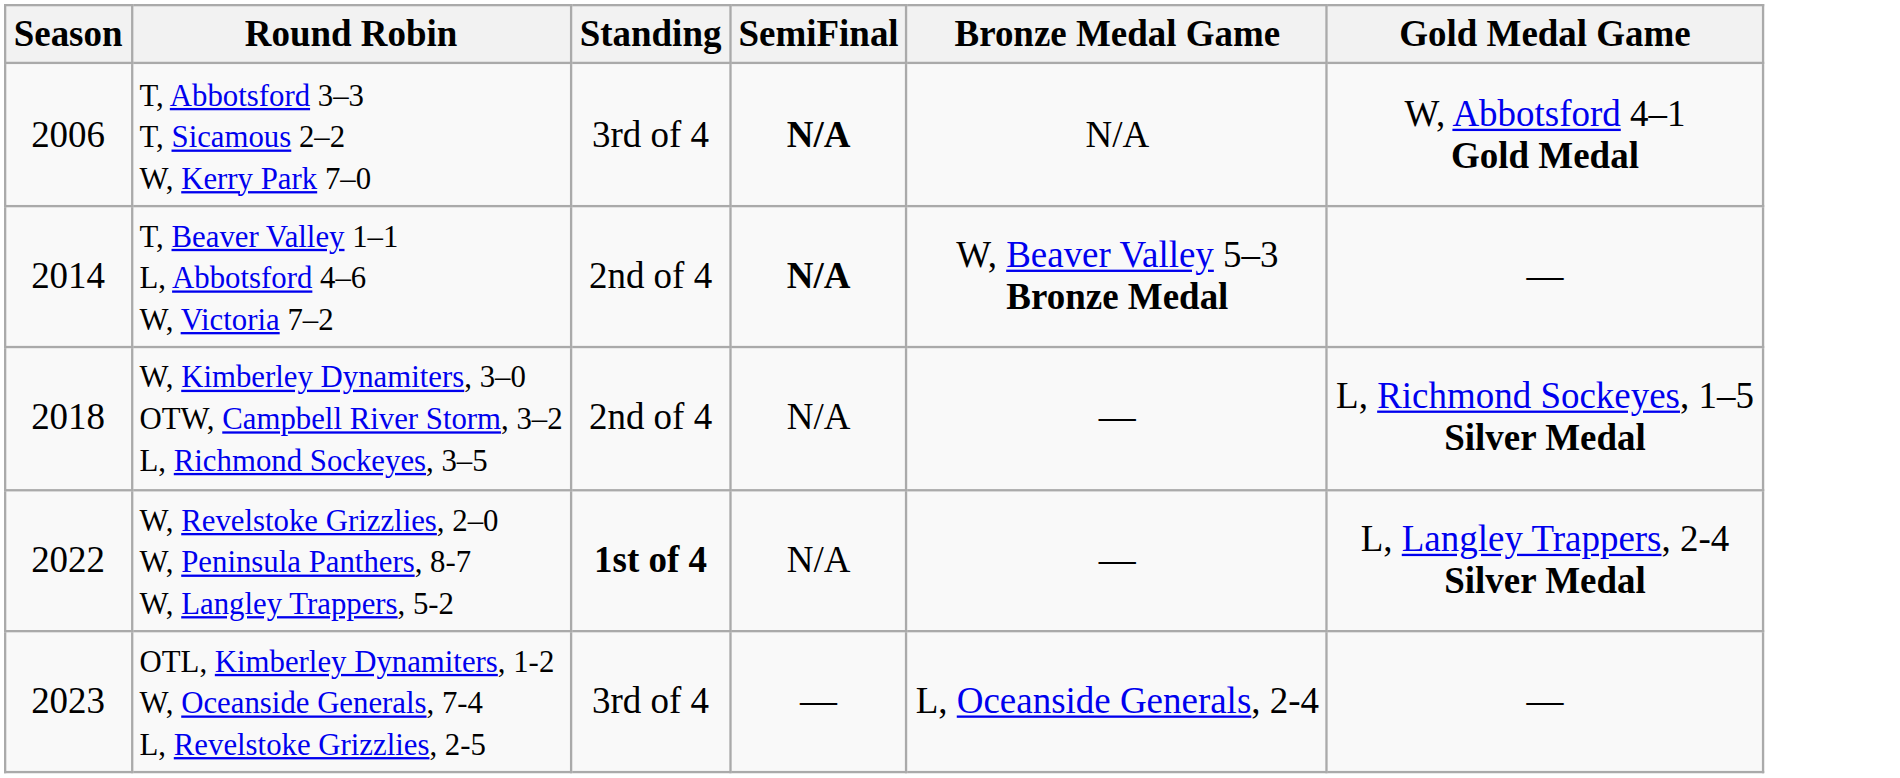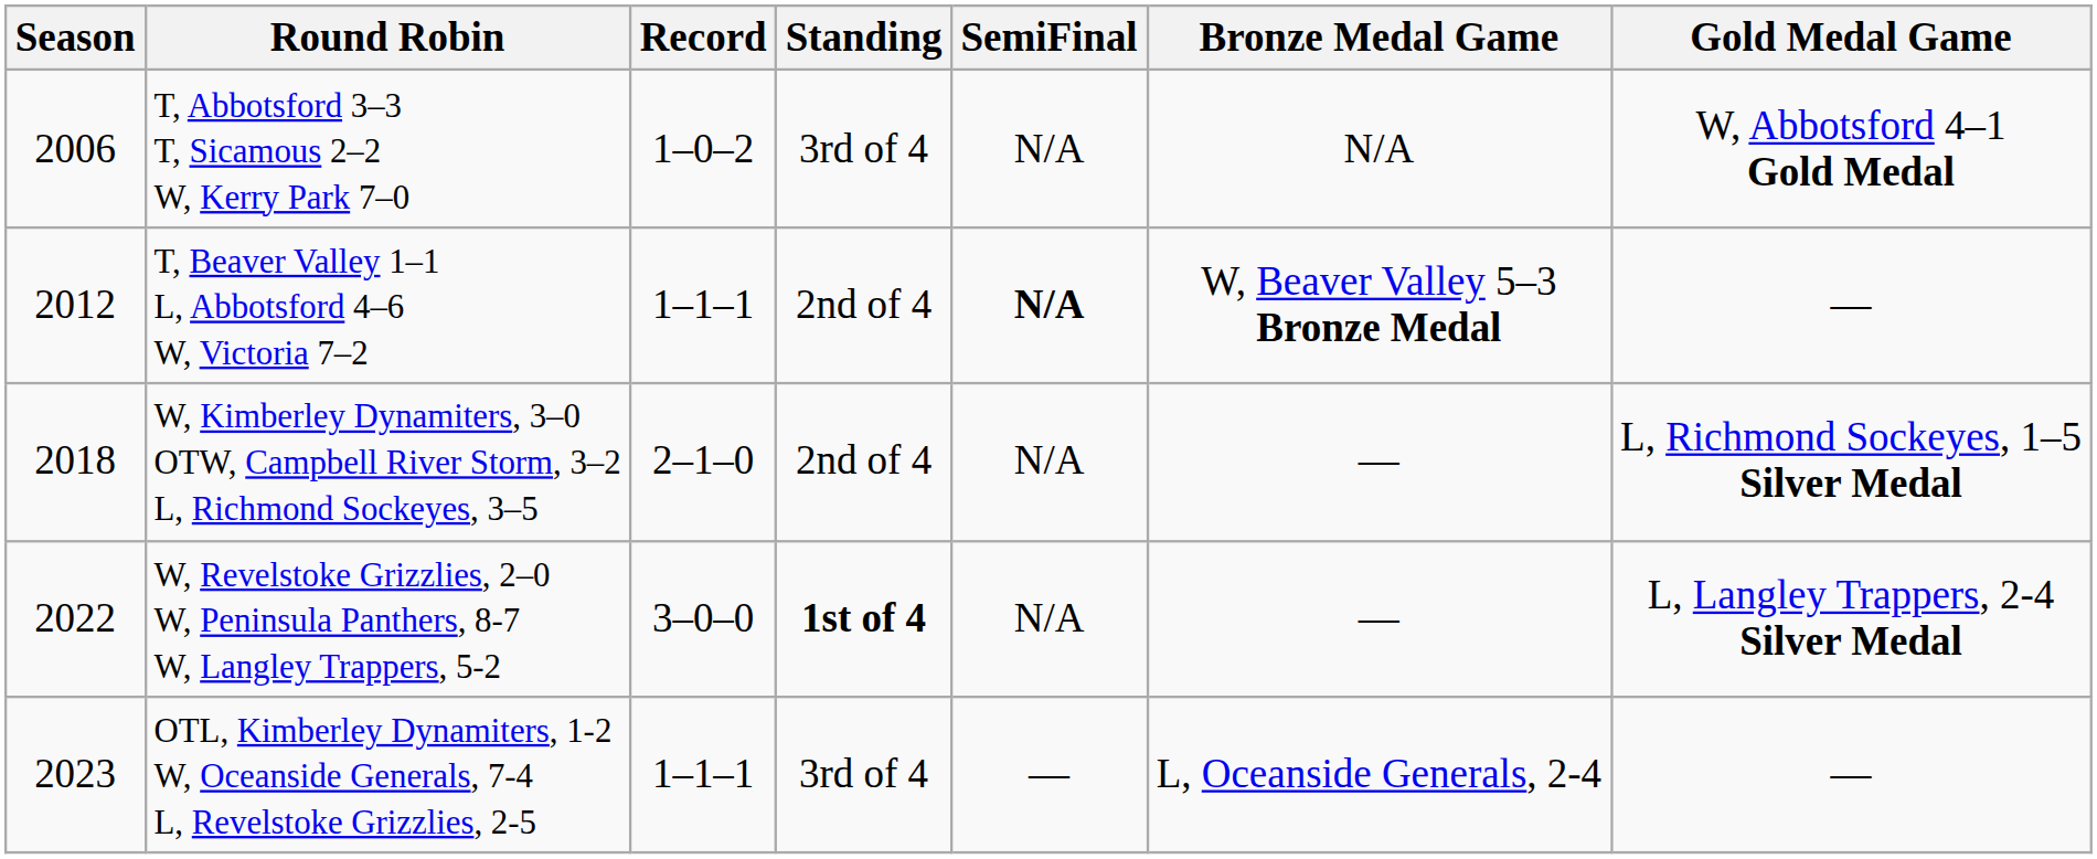+ column: Record | 1–0–2 | 1–1–1 | 2–1–0 | 3–0–0 | 1–1–1
T, Abbotsford 3–3 T, Sicamous 2–2 W, Kerry Park 7–0 | SemiFinal: bold -> normal
T, Beaver Valley 1–1 L, Abbotsford 4–6 W, Victoria 7–2 | Season: 2014 -> 2012
